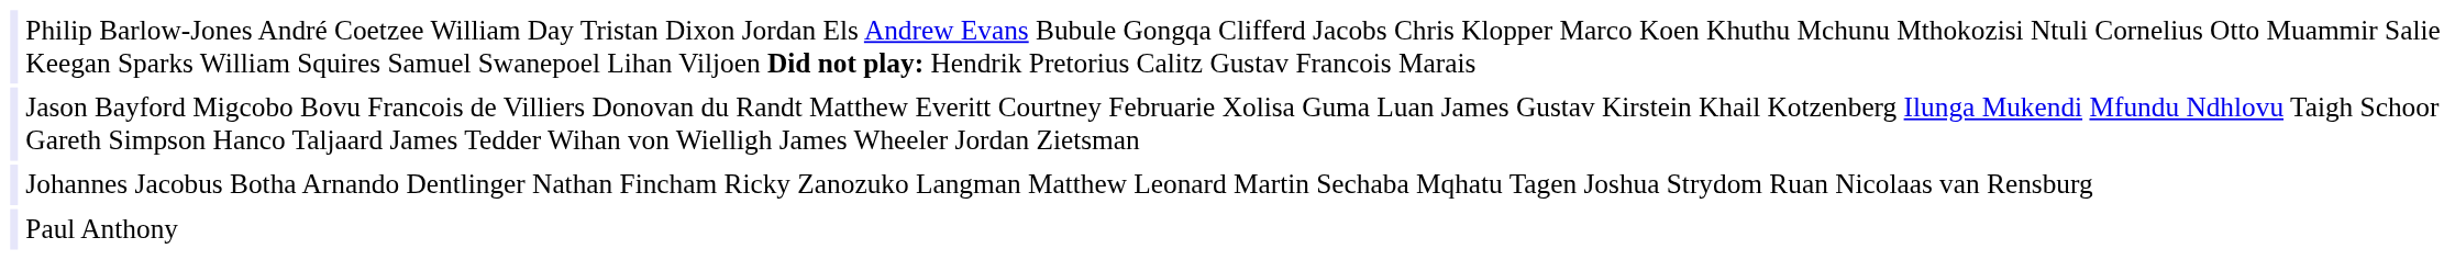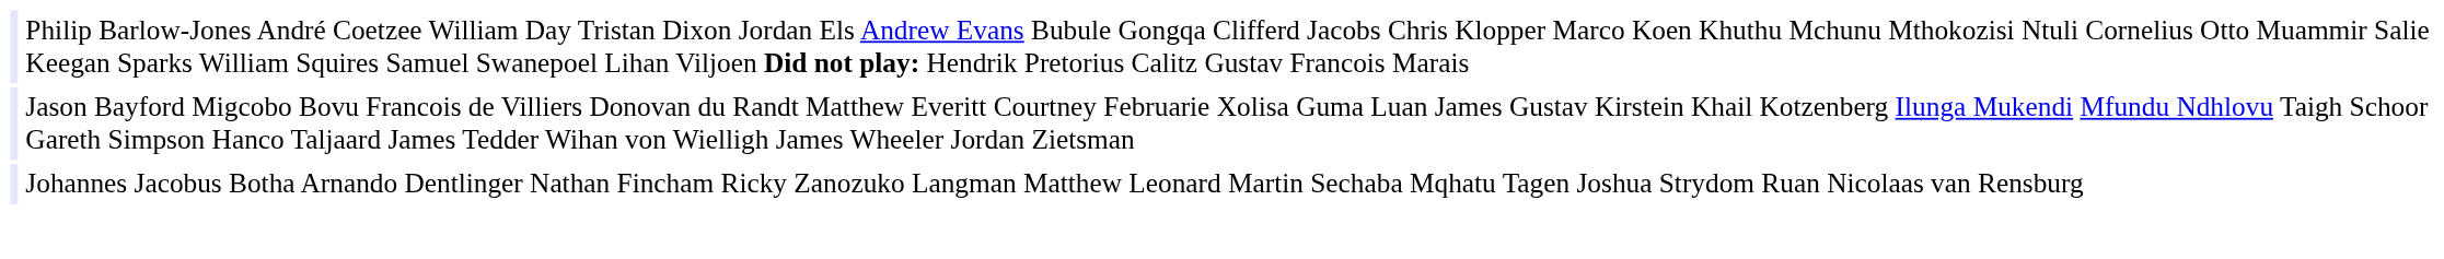- row: Paul Anthony
